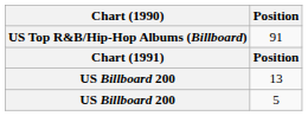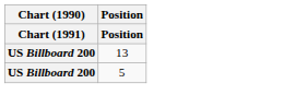- row: US Top R&B/Hip-Hop Albums (Billboard) | 91
